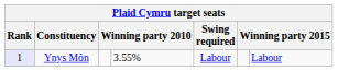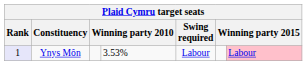Ynys Môn | column 4: 3.55% -> 3.53%
Ynys Môn | column 7: no background -> pink background
